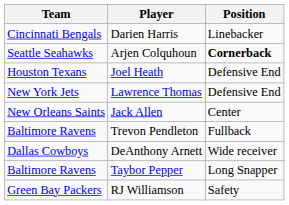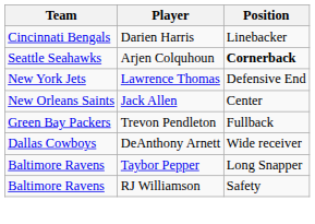- row: Houston Texans | Joel Heath | Defensive End
Trevon Pendleton | Team: Baltimore Ravens -> Green Bay Packers
RJ Williamson | Team: Green Bay Packers -> Baltimore Ravens
